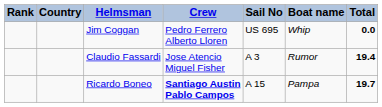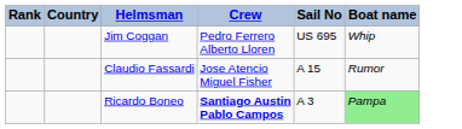- column: Total | 0.0 | 19.4 | 19.7
Claudio Fassardi | Sail No: A 3 -> A 15
Ricardo Boneo | Sail No: A 15 -> A 3
Ricardo Boneo | Boat name: no background -> lightgreen background
